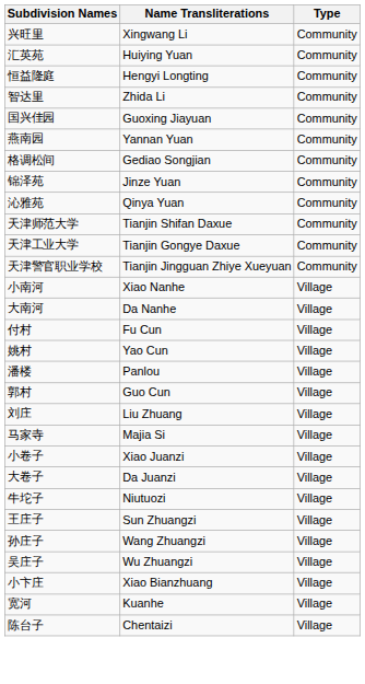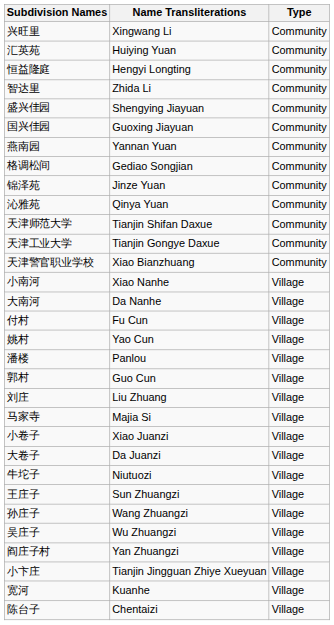+ row: 盛兴佳园 | Shengying Jiayuan | Community
天津警官职业学校 | Name Transliterations: Tianjin Jingguan Zhiye Xueyuan -> Xiao Bianzhuang
+ row: 阎庄子村 | Yan Zhuangzi | Village
小卞庄 | Name Transliterations: Xiao Bianzhuang -> Tianjin Jingguan Zhiye Xueyuan
